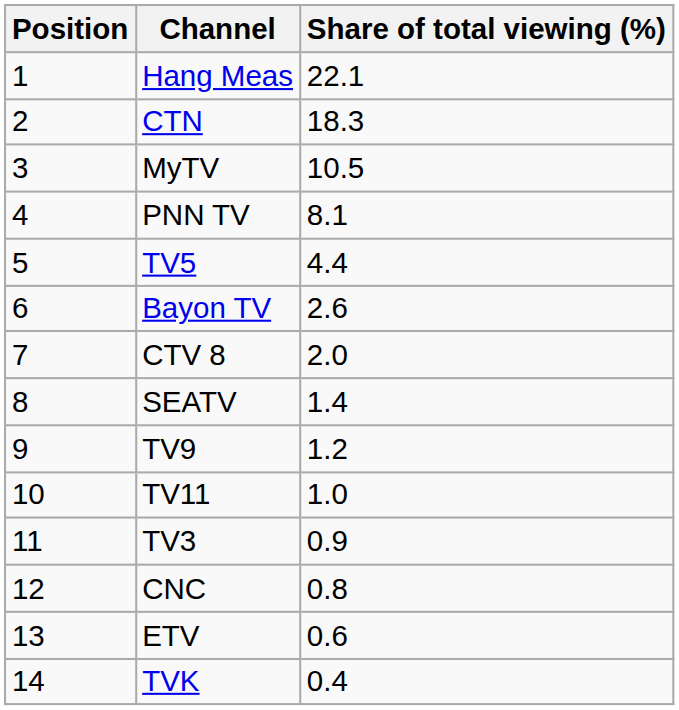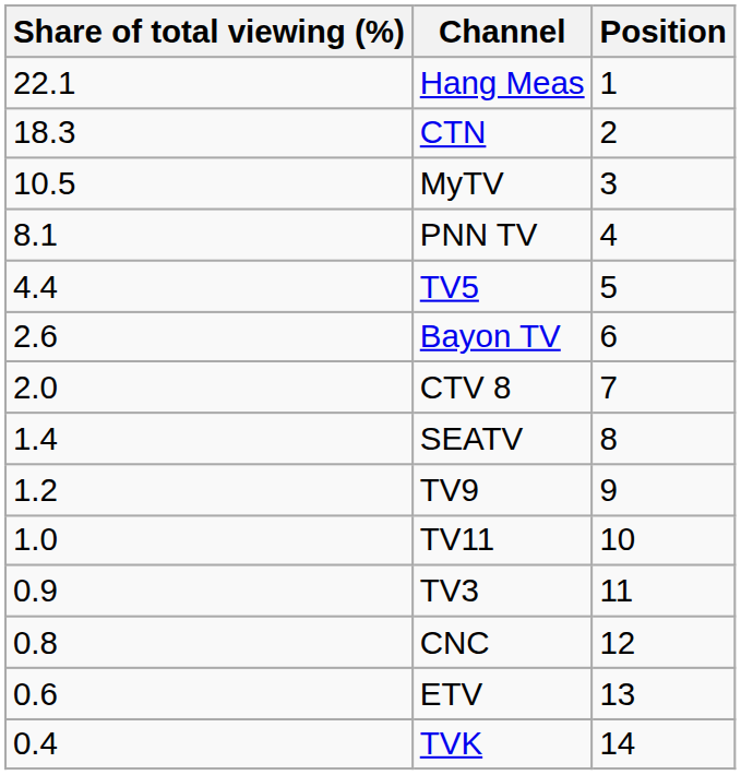columns swapped: Position <-> Share of total viewing (%)
